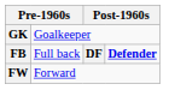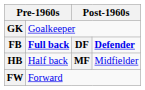FB | column 2: normal -> bold
+ row: HB | Half back | MF | Midfielder
